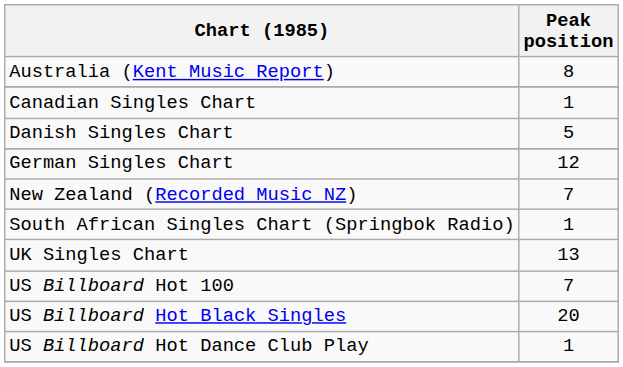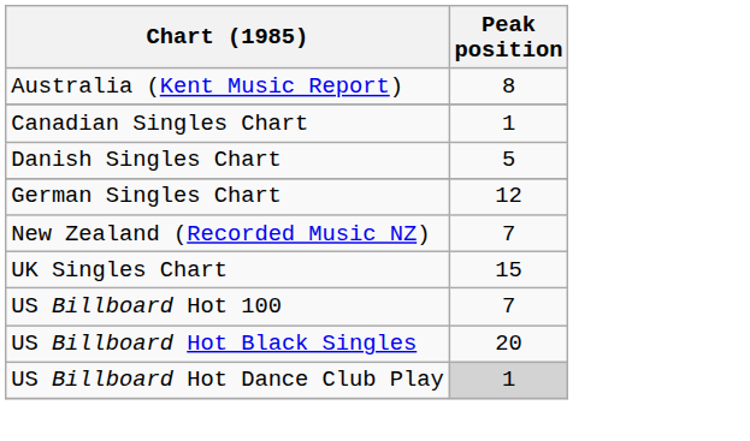- row: South African Singles Chart (Springbok Radio) | 1
UK Singles Chart | Peak position: 13 -> 15
US Billboard Hot Dance Club Play | Peak position: no background -> lightgrey background
